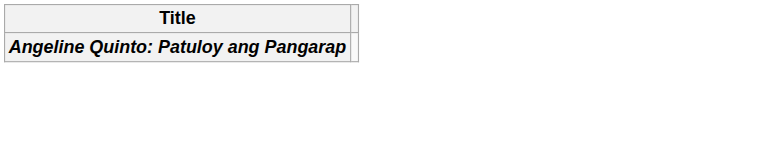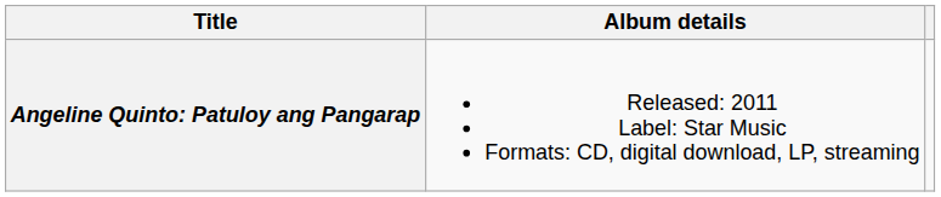+ column: Album details | Released: 2011 Label: Star Music Formats: CD, digital download, LP, streaming
